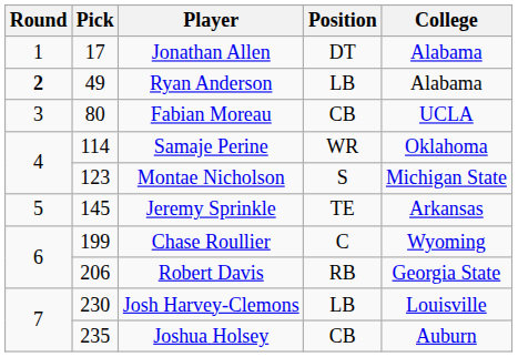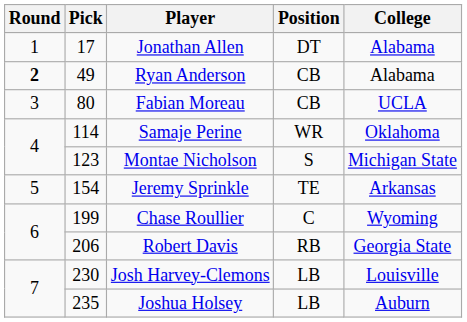Ryan Anderson | Position: LB -> CB
Jeremy Sprinkle | Pick: 145 -> 154
Joshua Holsey | Position: CB -> LB
